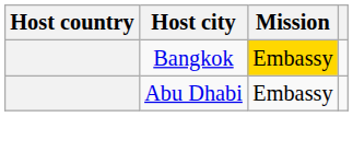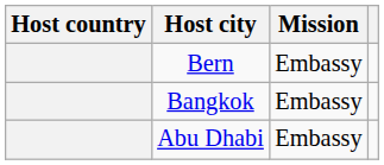+ row: Bern | Embassy
Bangkok | Mission: gold background -> no background
